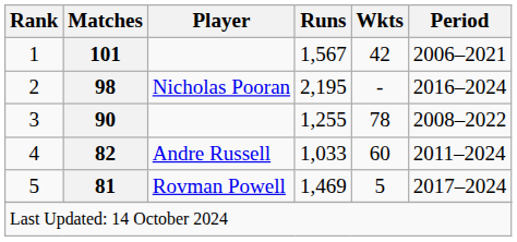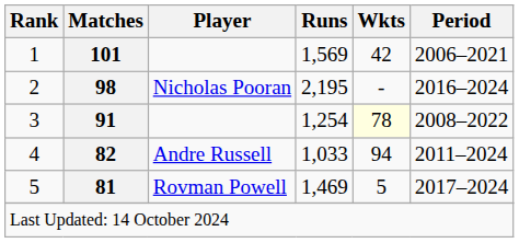1 | Runs: 1,567 -> 1,569
3 | Matches: 90 -> 91
3 | Runs: 1,255 -> 1,254
3 | Wkts: no background -> lightyellow background
4 | Wkts: 60 -> 94
